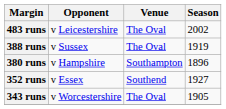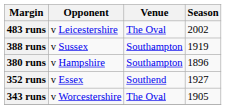388 runs | Venue: The Oval -> Southampton
